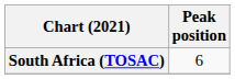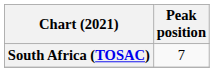South Africa (TOSAC) | Peak position: 6 -> 7
